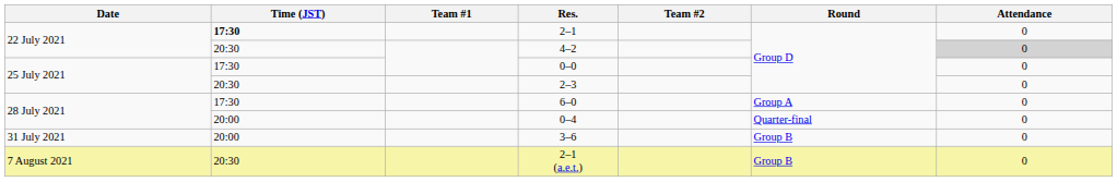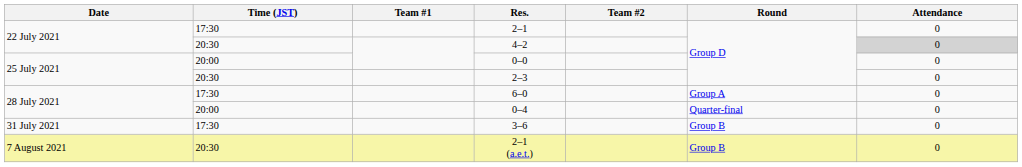2–1 | Time (JST): bold -> normal
0–0 | Time (JST): 17:30 -> 20:00
3–6 | Time (JST): 20:00 -> 17:30
